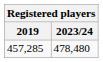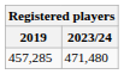457,285 | 2023/24: 478,480 -> 471,480
